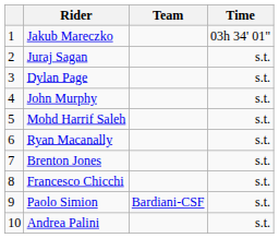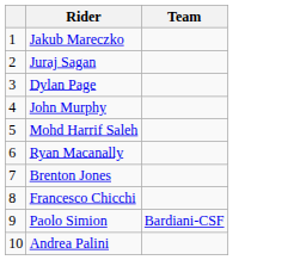- column: Time | 03h 34' 01" | s.t. | s.t. | s.t. | s.t. | s.t. | s.t. | s.t. | s.t. | s.t.
